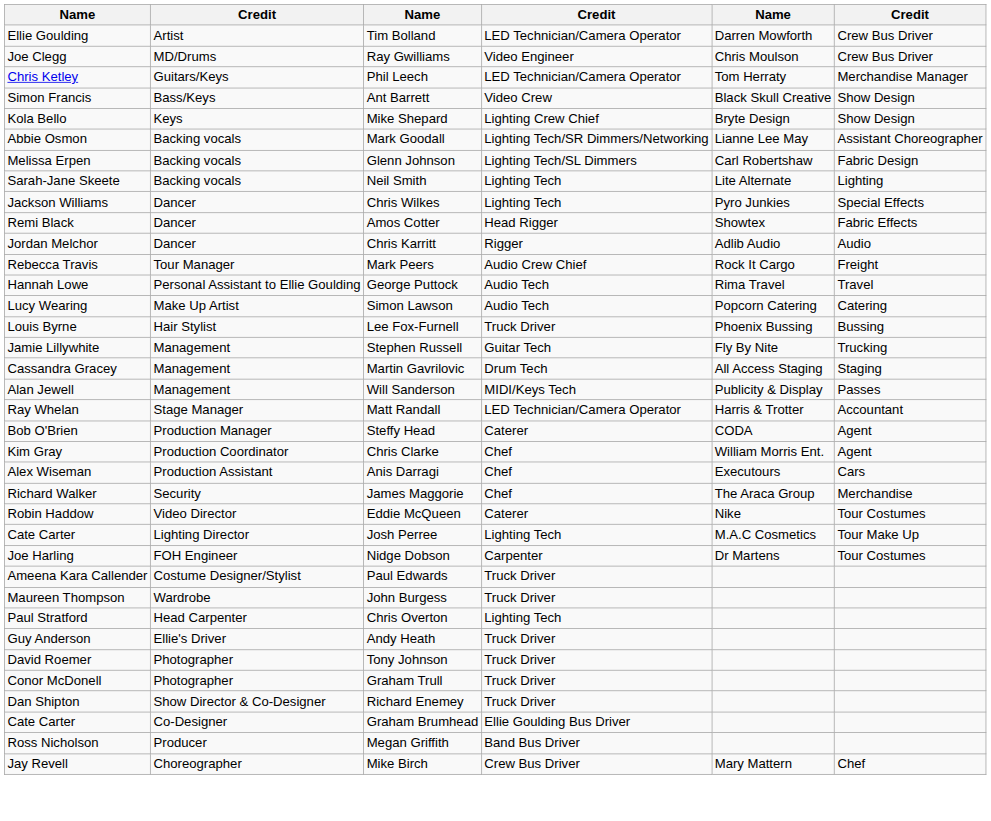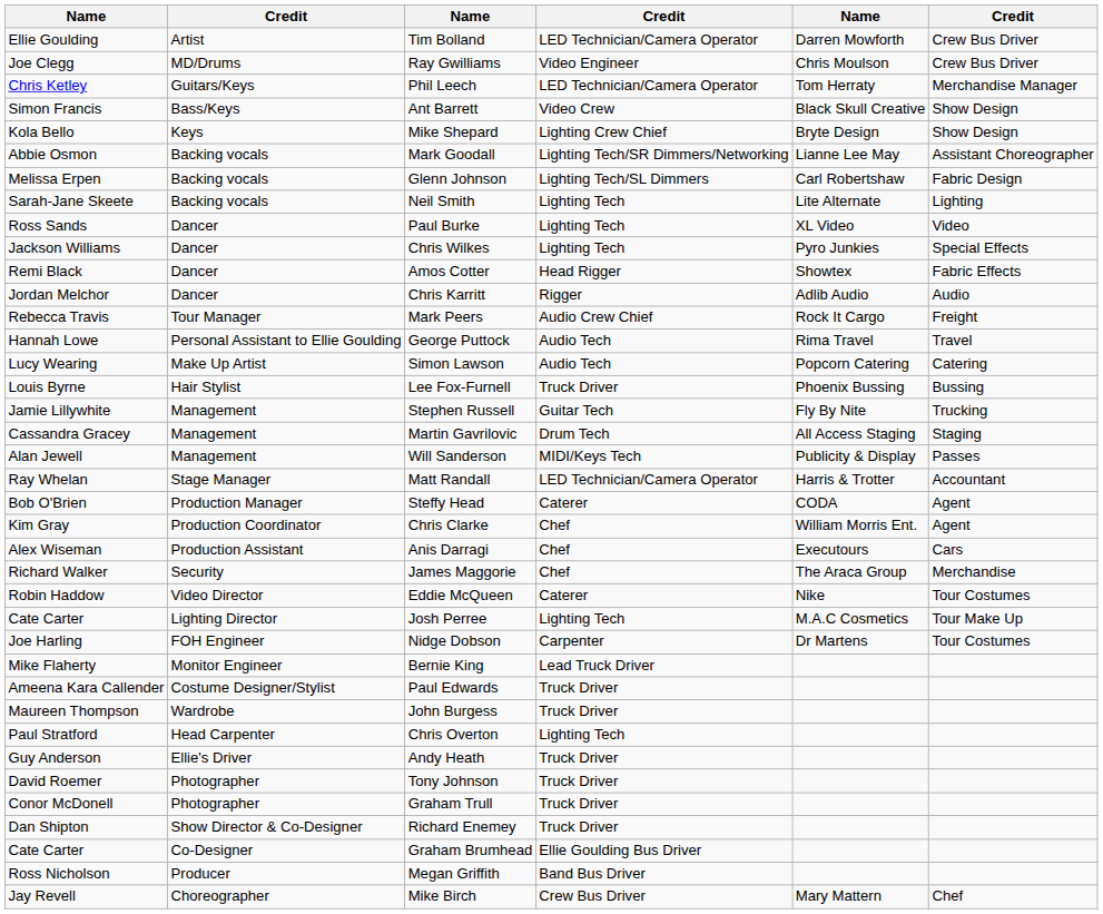+ row: Ross Sands | Dancer | Paul Burke | Lighting Tech | XL Video | Video
+ row: Mike Flaherty | Monitor Engineer | Bernie King | Lead Truck Driver
